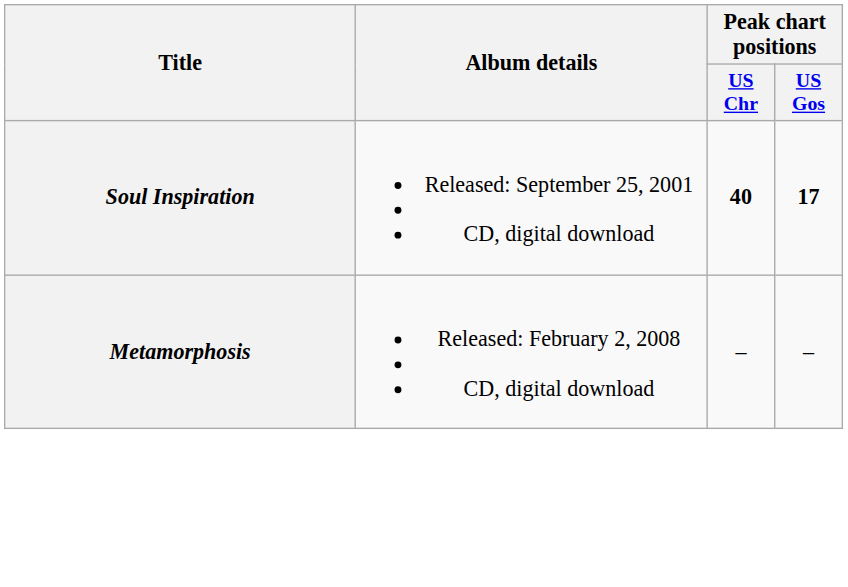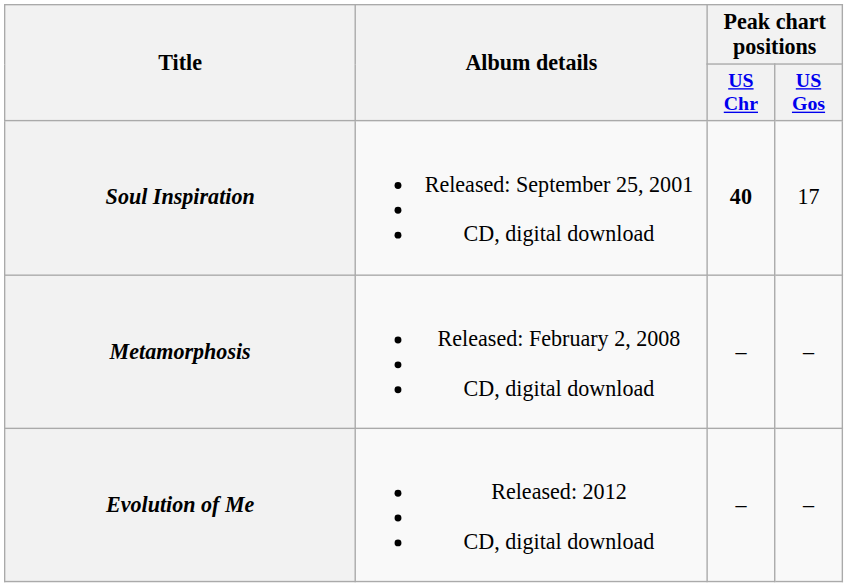Soul Inspiration | Peak chart positions / US Gos: bold -> normal
+ row: Evolution of Me | Released: 2012 CD, digital download | – | –
